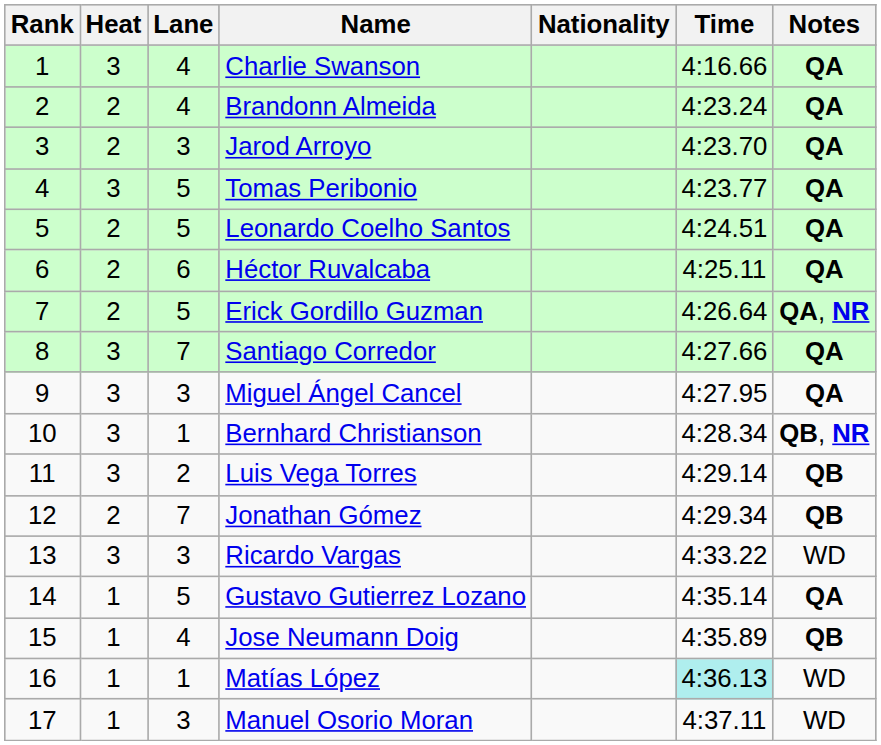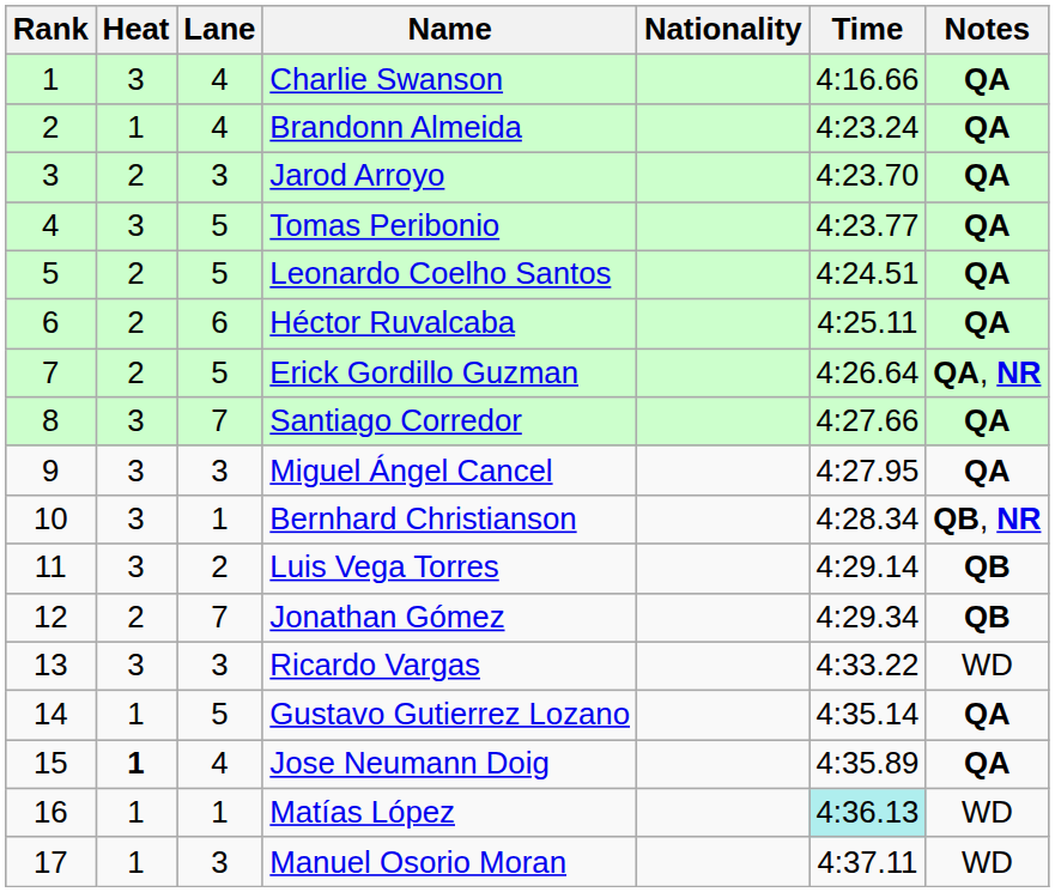Brandonn Almeida | Heat: 2 -> 1
Jose Neumann Doig | Heat: normal -> bold
Jose Neumann Doig | Notes: QB -> QA
